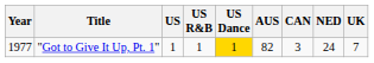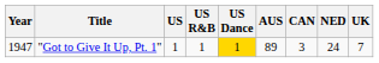"Got to Give It Up, Pt. 1" | Year: 1977 -> 1947
"Got to Give It Up, Pt. 1" | AUS: 82 -> 89
